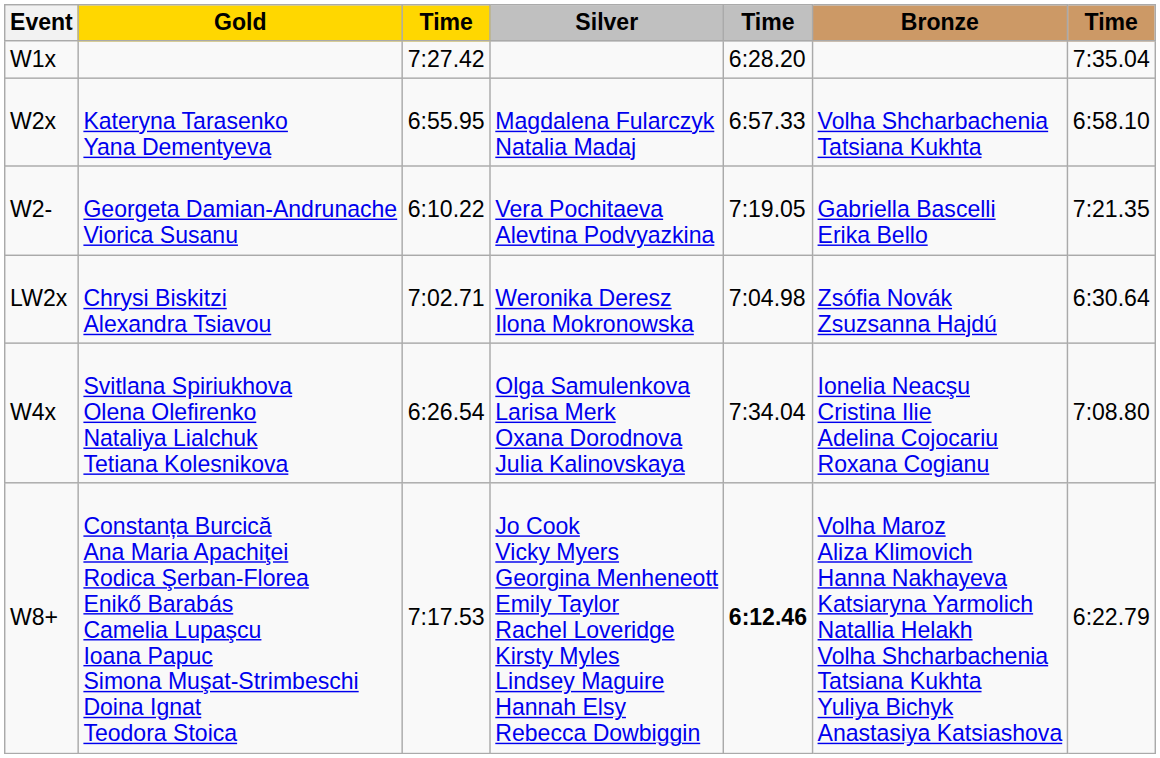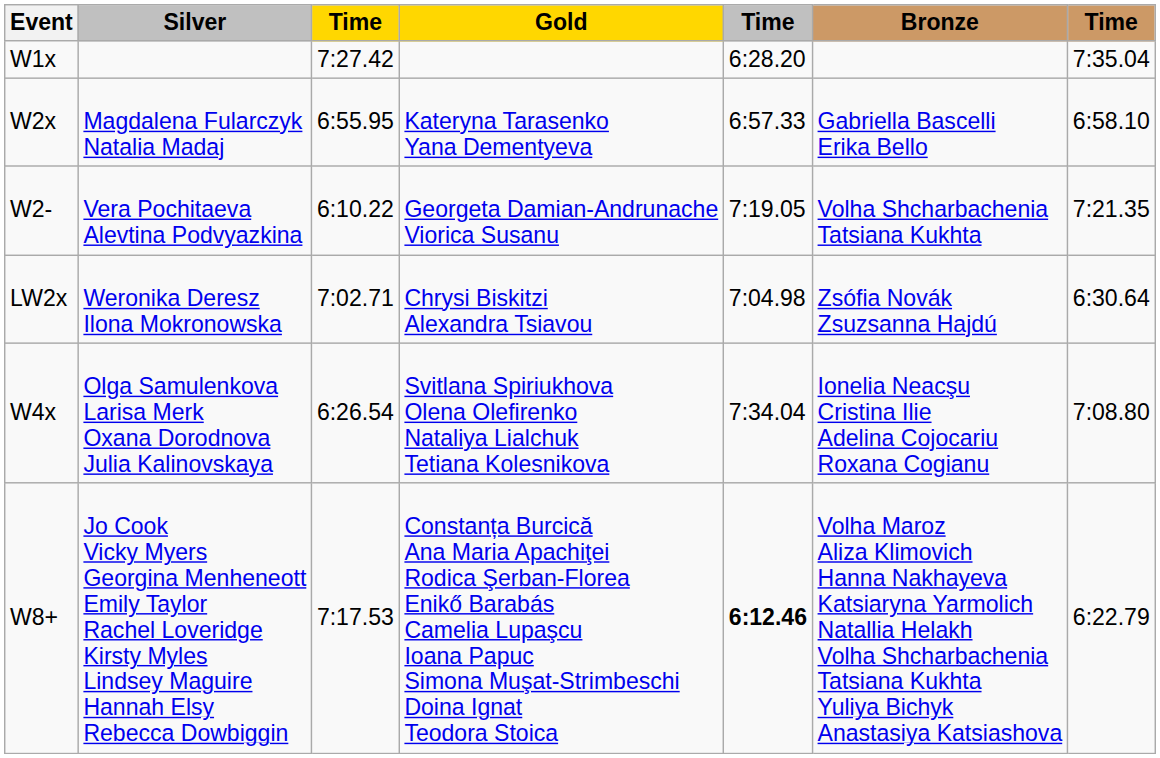columns swapped: Gold <-> Silver
W2x | Bronze: Volha Shcharbachenia Tatsiana Kukhta -> Gabriella Bascelli Erika Bello
W2- | Bronze: Gabriella Bascelli Erika Bello -> Volha Shcharbachenia Tatsiana Kukhta
